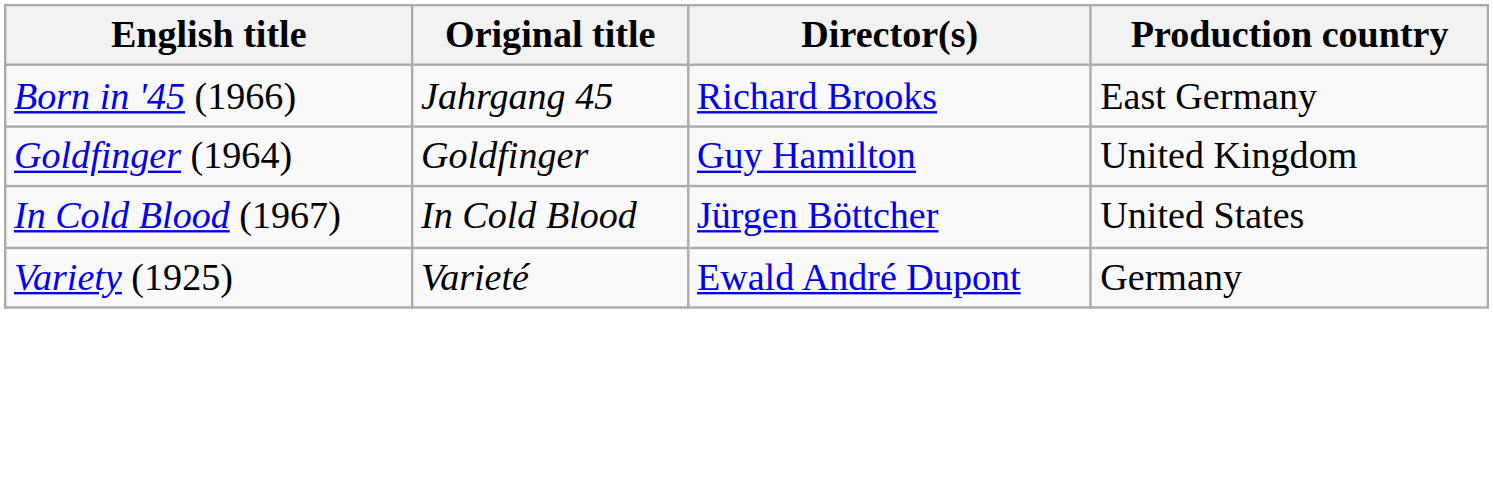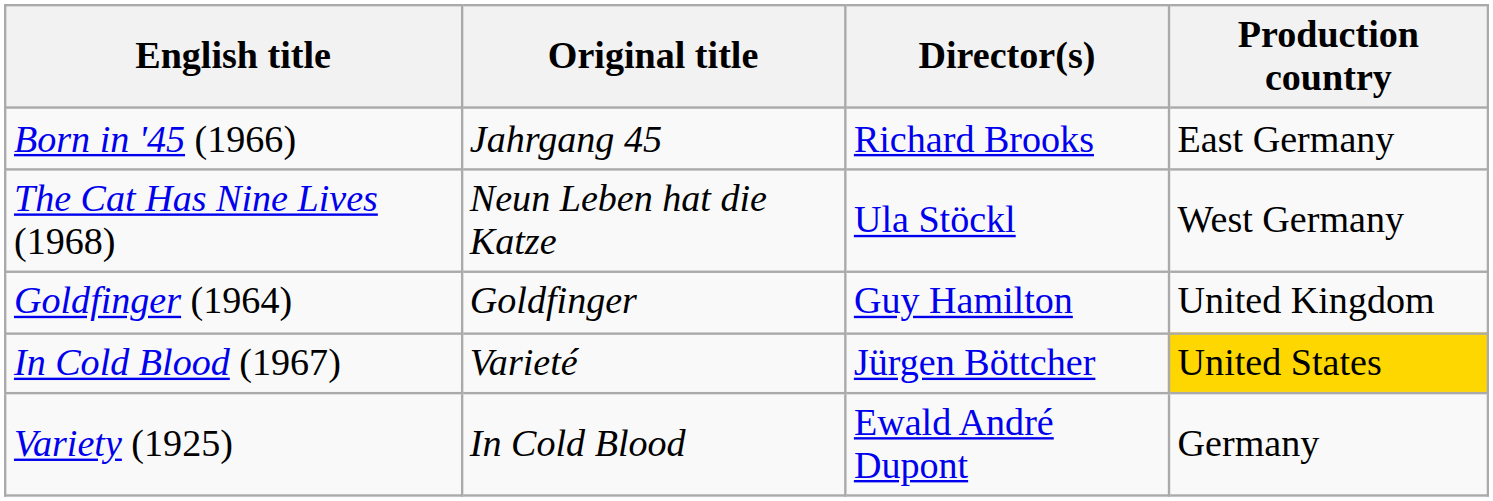+ row: The Cat Has Nine Lives (1968) | Neun Leben hat die Katze | Ula Stöckl | West Germany
In Cold Blood (1967) | Original title: In Cold Blood -> Varieté
In Cold Blood (1967) | Production country: no background -> gold background
Variety (1925) | Original title: Varieté -> In Cold Blood
